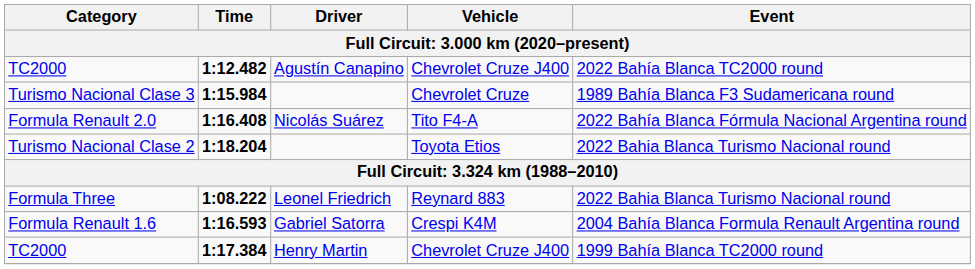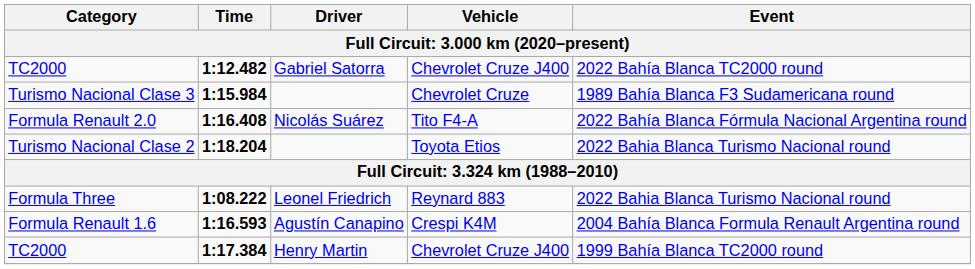1:12.482 | Driver: Agustín Canapino -> Gabriel Satorra
1:16.593 | Driver: Gabriel Satorra -> Agustín Canapino
